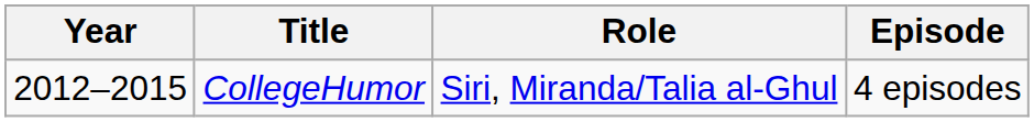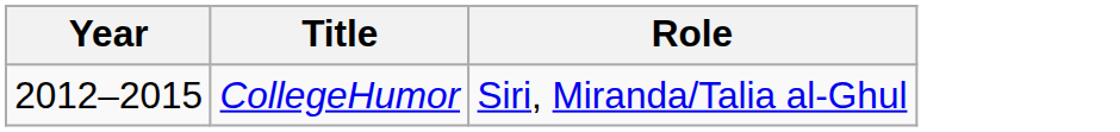- column: Episode | 4 episodes
